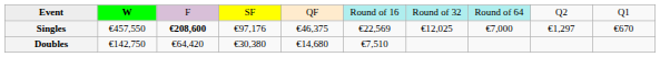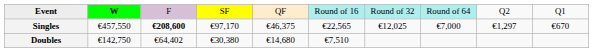Singles | column 4: €97,176 -> €97,170
Singles | column 6: €22,569 -> €22,565
Doubles | column 3: €64,420 -> €64,402
